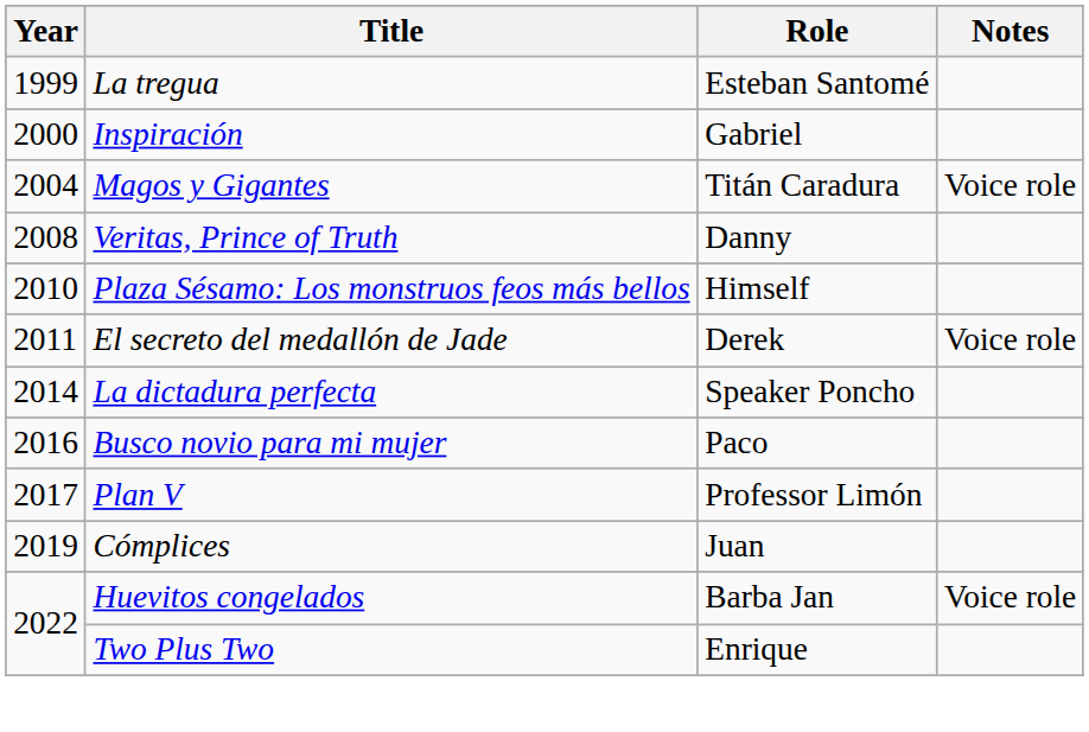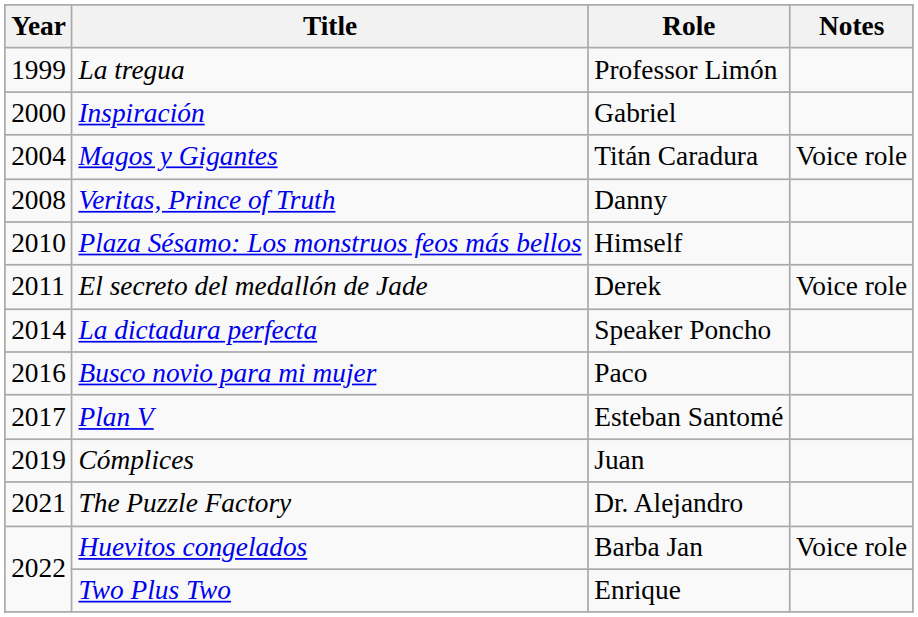La tregua | Role: Esteban Santomé -> Professor Limón
Plan V | Role: Professor Limón -> Esteban Santomé
+ row: 2021 | The Puzzle Factory | Dr. Alejandro
